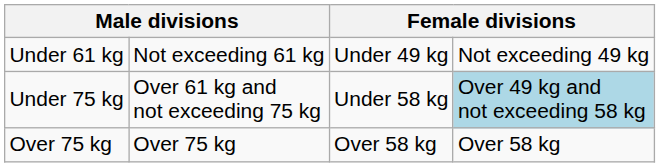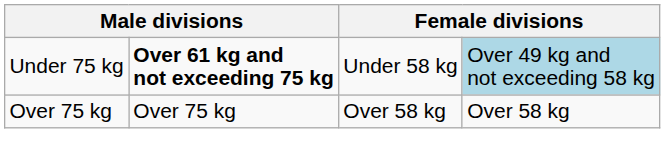- row: Under 61 kg | Not exceeding 61 kg | Under 49 kg | Not exceeding 49 kg
Under 75 kg | column 2: normal -> bold
